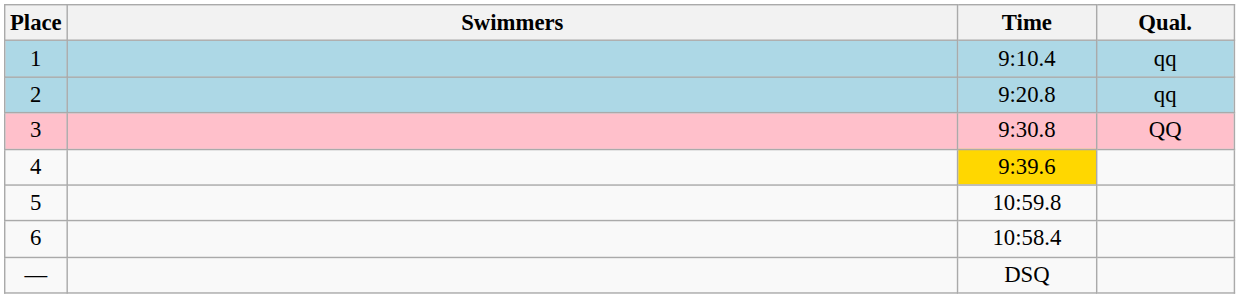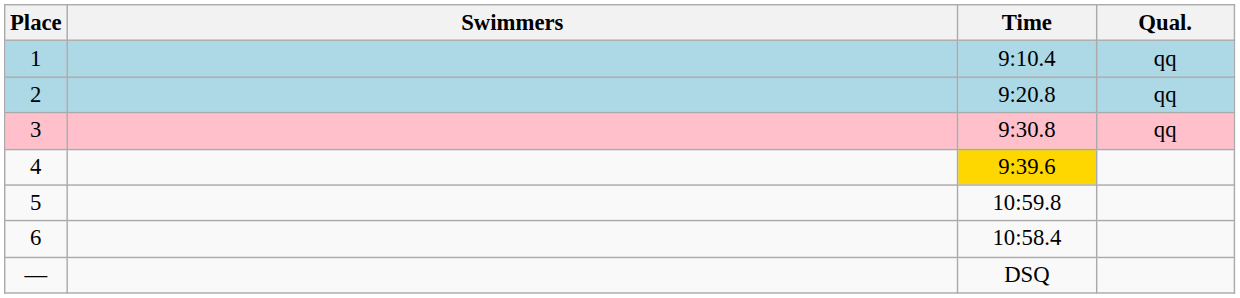3 | Qual.: QQ -> qq
